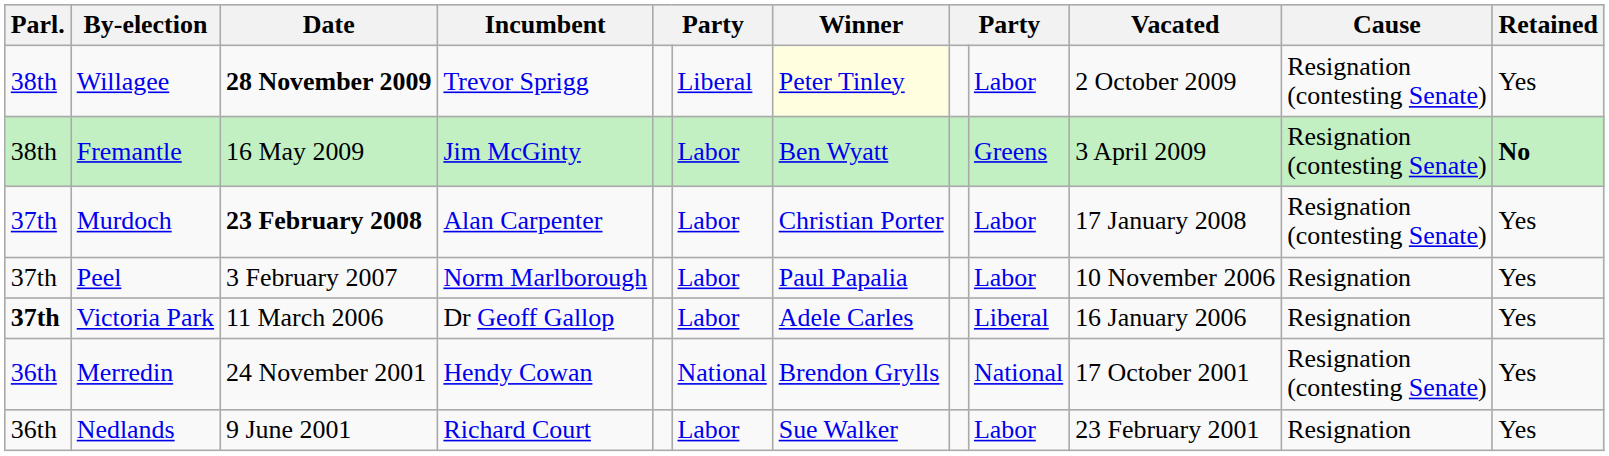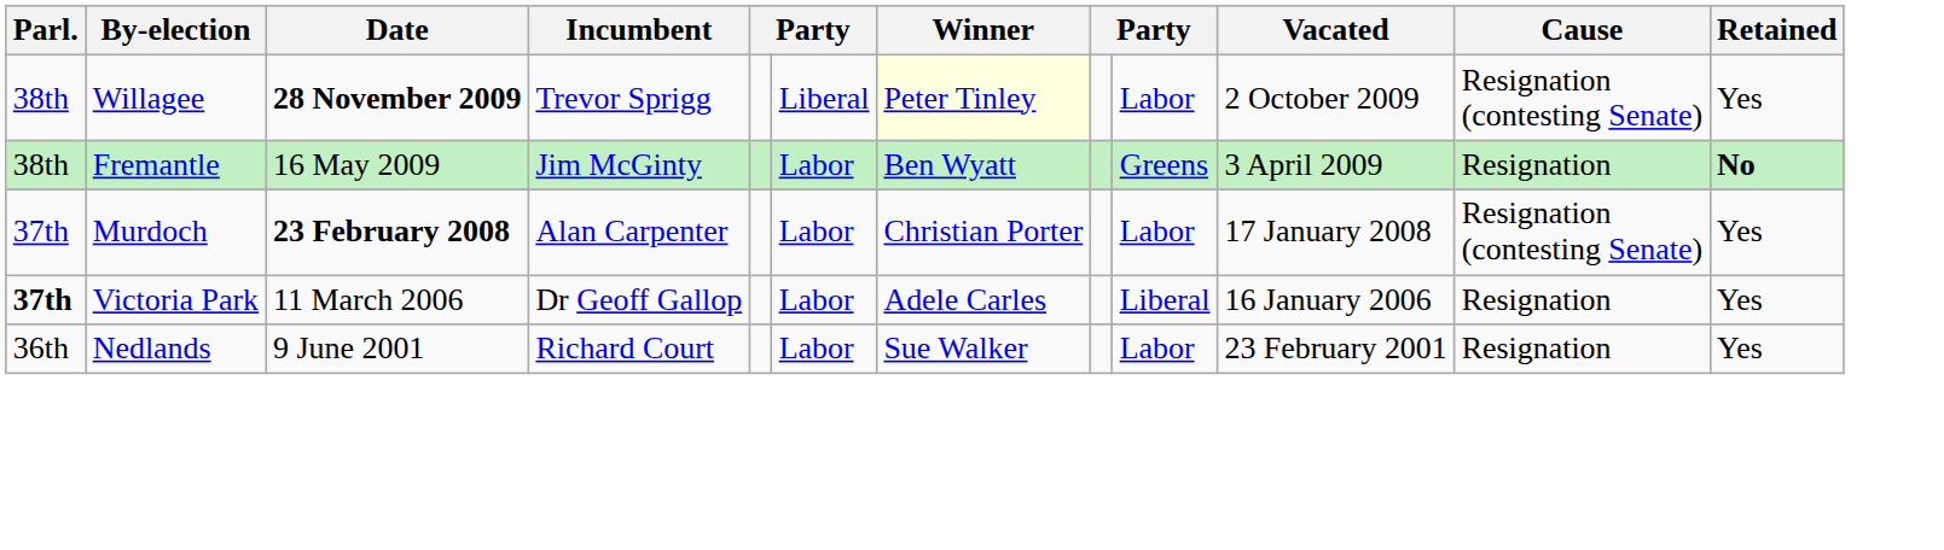Fremantle | Cause: Resignation (contesting Senate) -> Resignation
- row: 37th | Peel | 3 February 2007 | Norm Marlborough | Labor | Paul Papalia | Labor | 10 November 2006 | Resignation | Yes
- row: 36th | Merredin | 24 November 2001 | Hendy Cowan | National | Brendon Grylls | National | 17 October 2001 | Resignation (contesting Senate) | Yes
